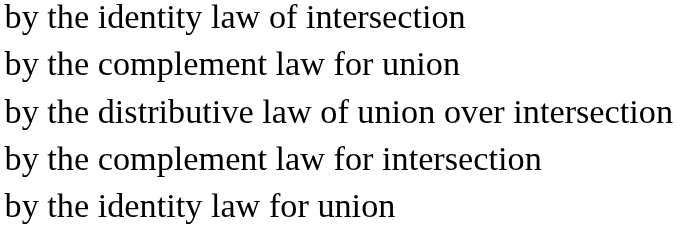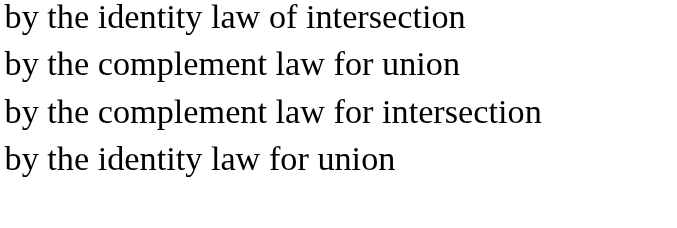- row: by the distributive law of union over intersection
